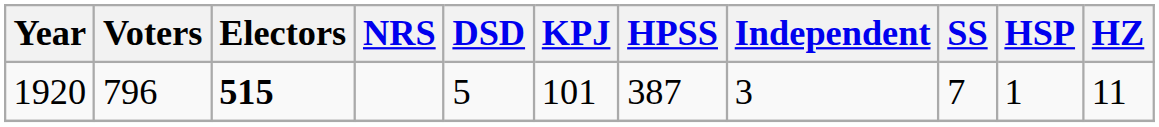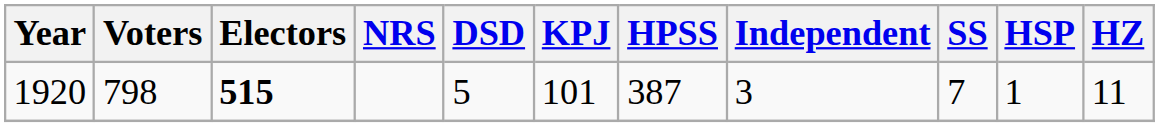1920 | Voters: 796 -> 798
